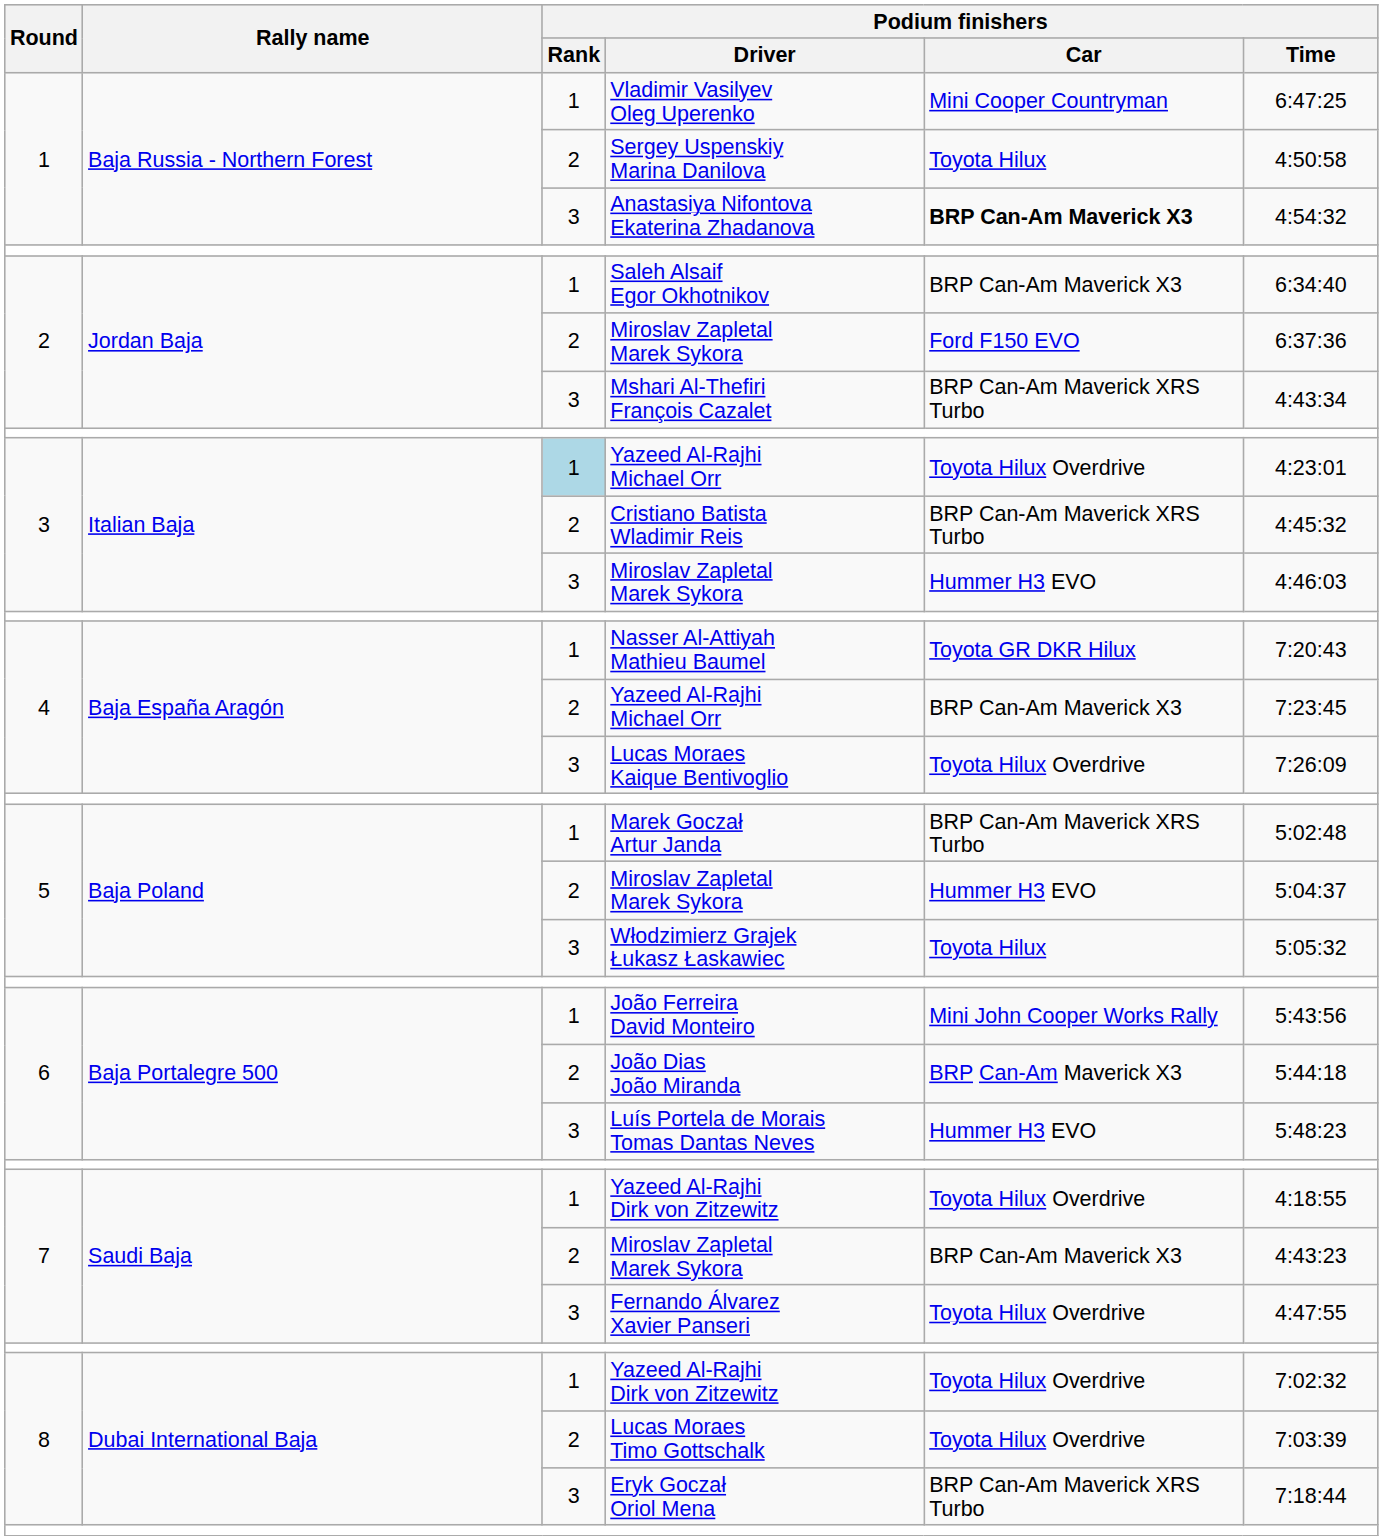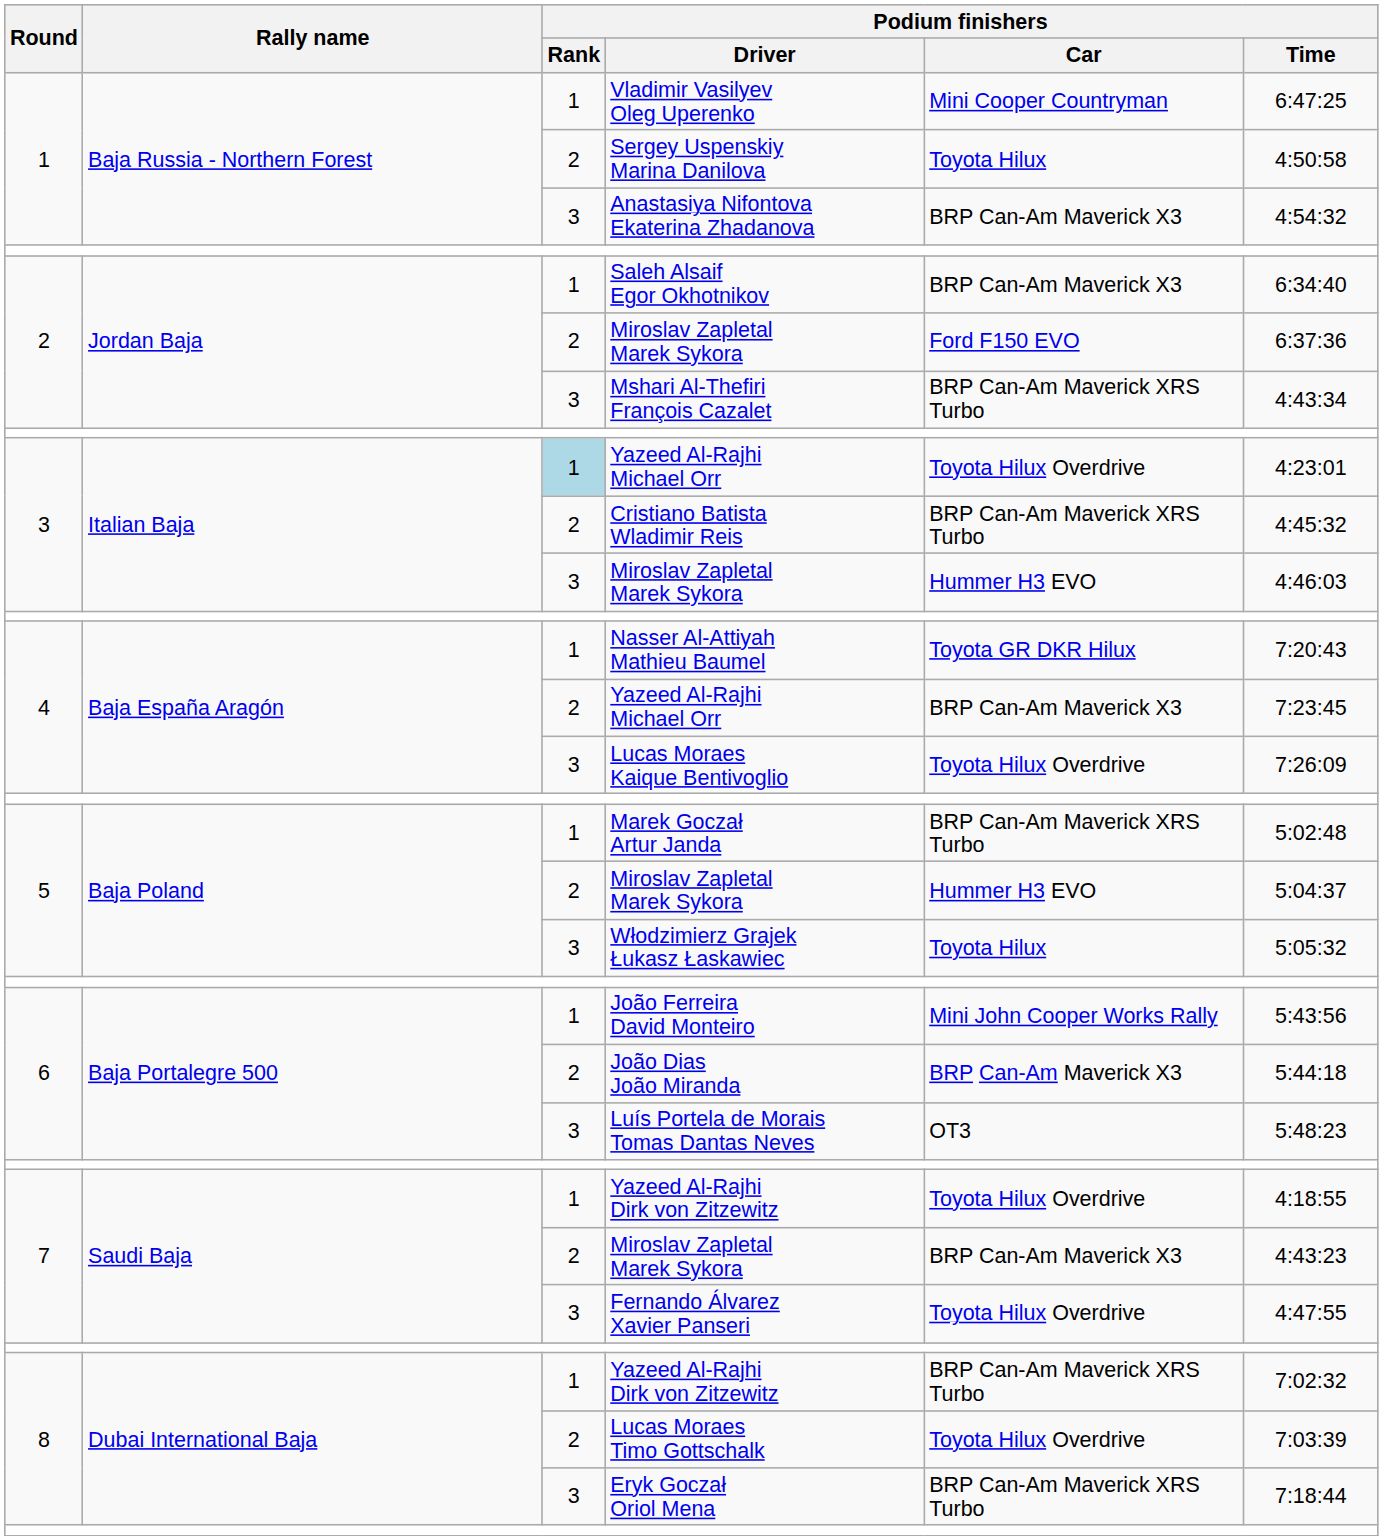Anastasiya Nifontova Ekaterina Zhadanova | Podium finishers / Car: bold -> normal
Luís Portela de Morais Tomas Dantas Neves | Podium finishers / Car: Hummer H3 EVO -> OT3
8 / Yazeed Al-Rajhi Dirk von Zitzewitz | Podium finishers / Car: Toyota Hilux Overdrive -> BRP Can-Am Maverick XRS Turbo
